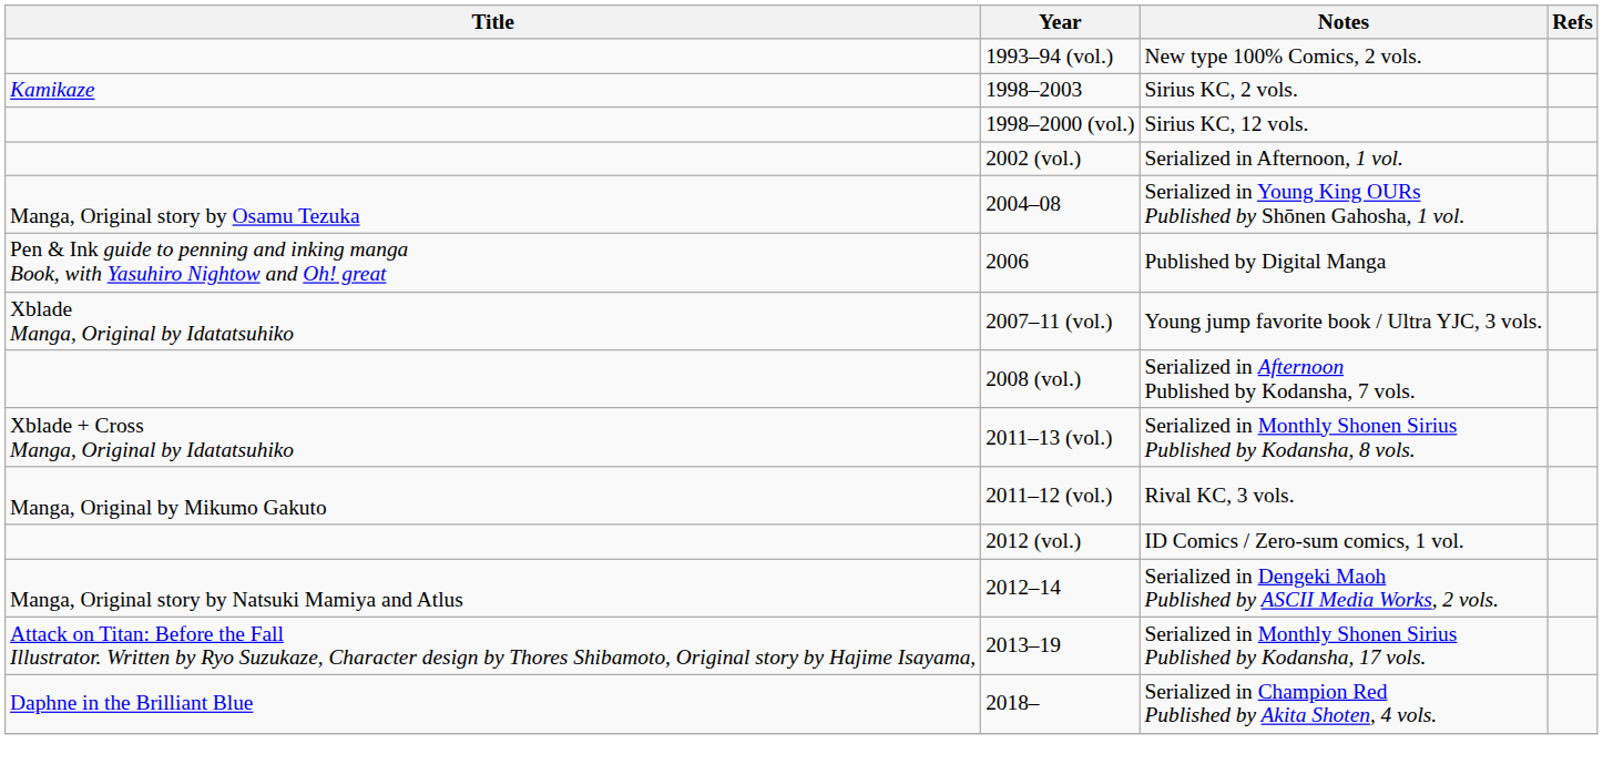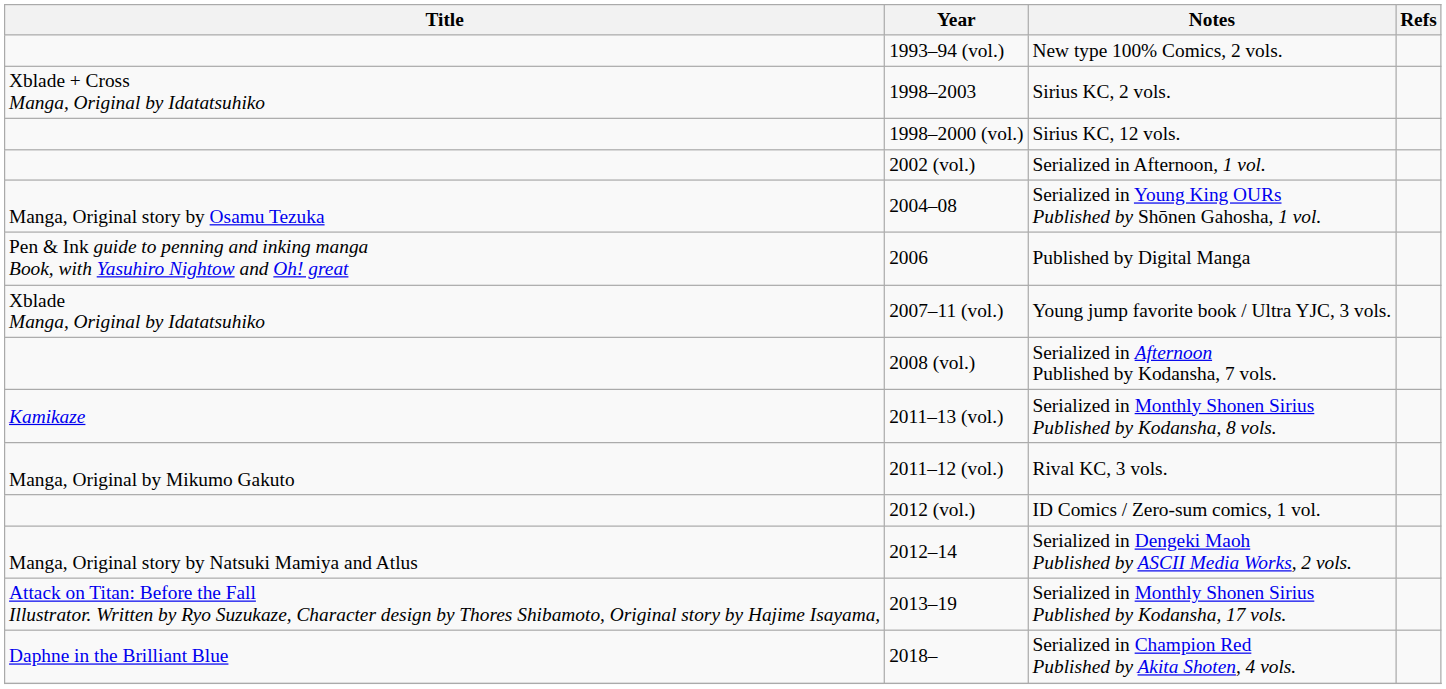1998–2003 | Title: Kamikaze -> Xblade + Cross Manga, Original by Idatatsuhiko
2011–13 (vol.) | Title: Xblade + Cross Manga, Original by Idatatsuhiko -> Kamikaze
